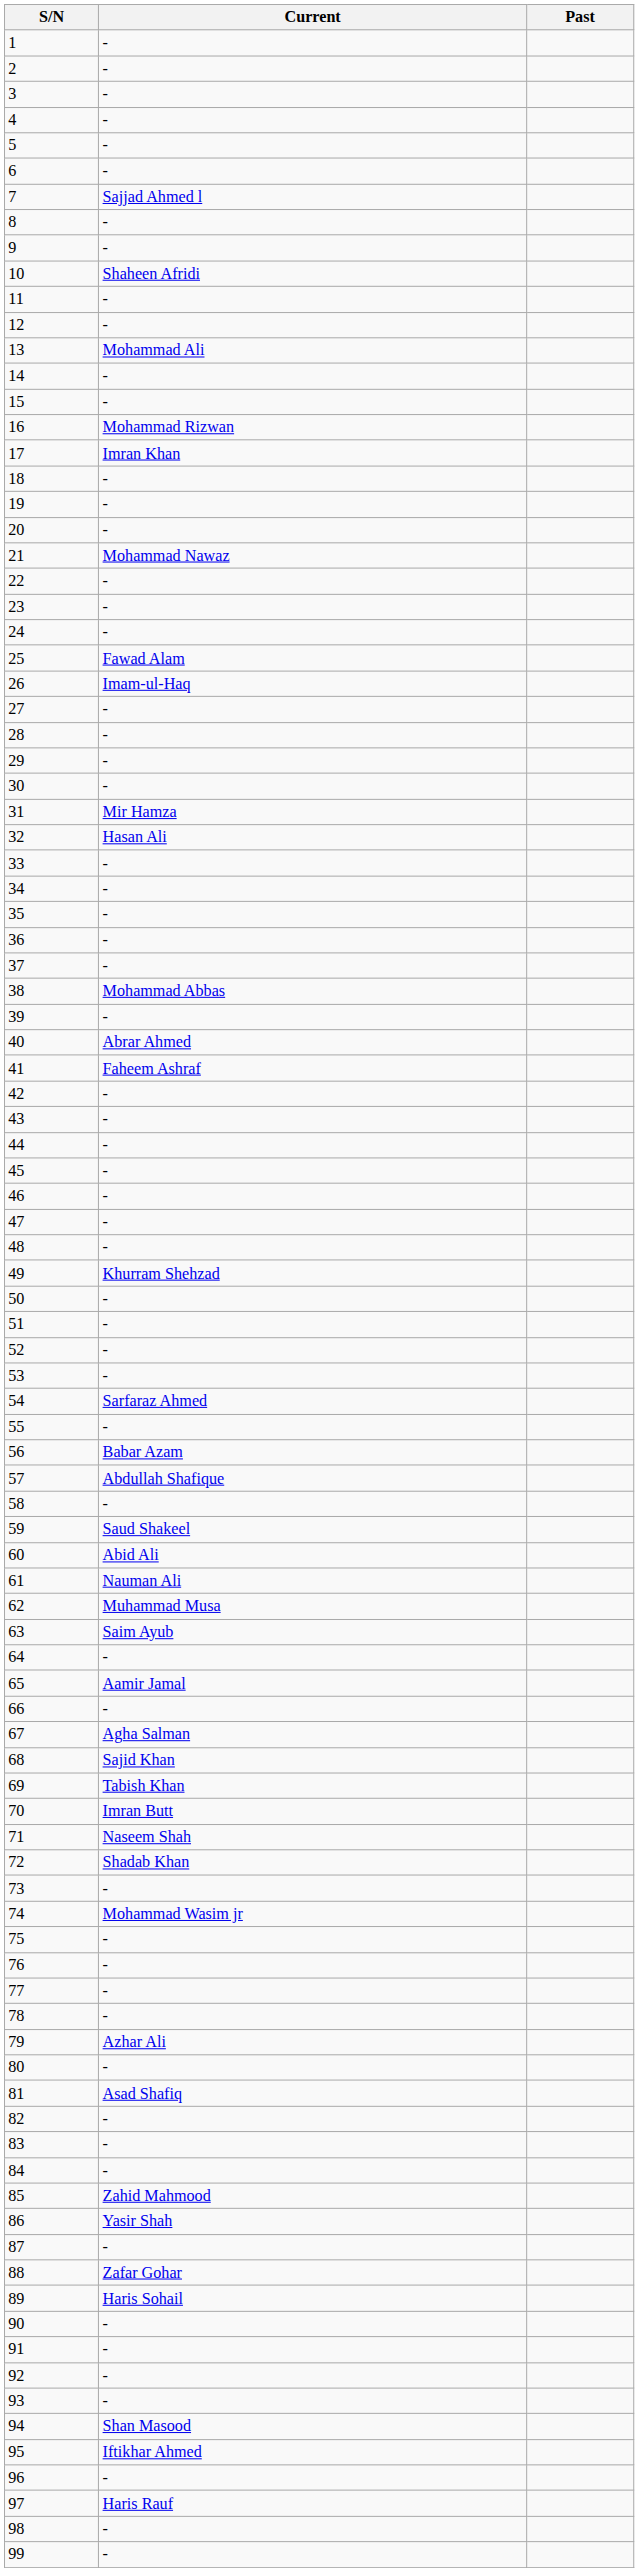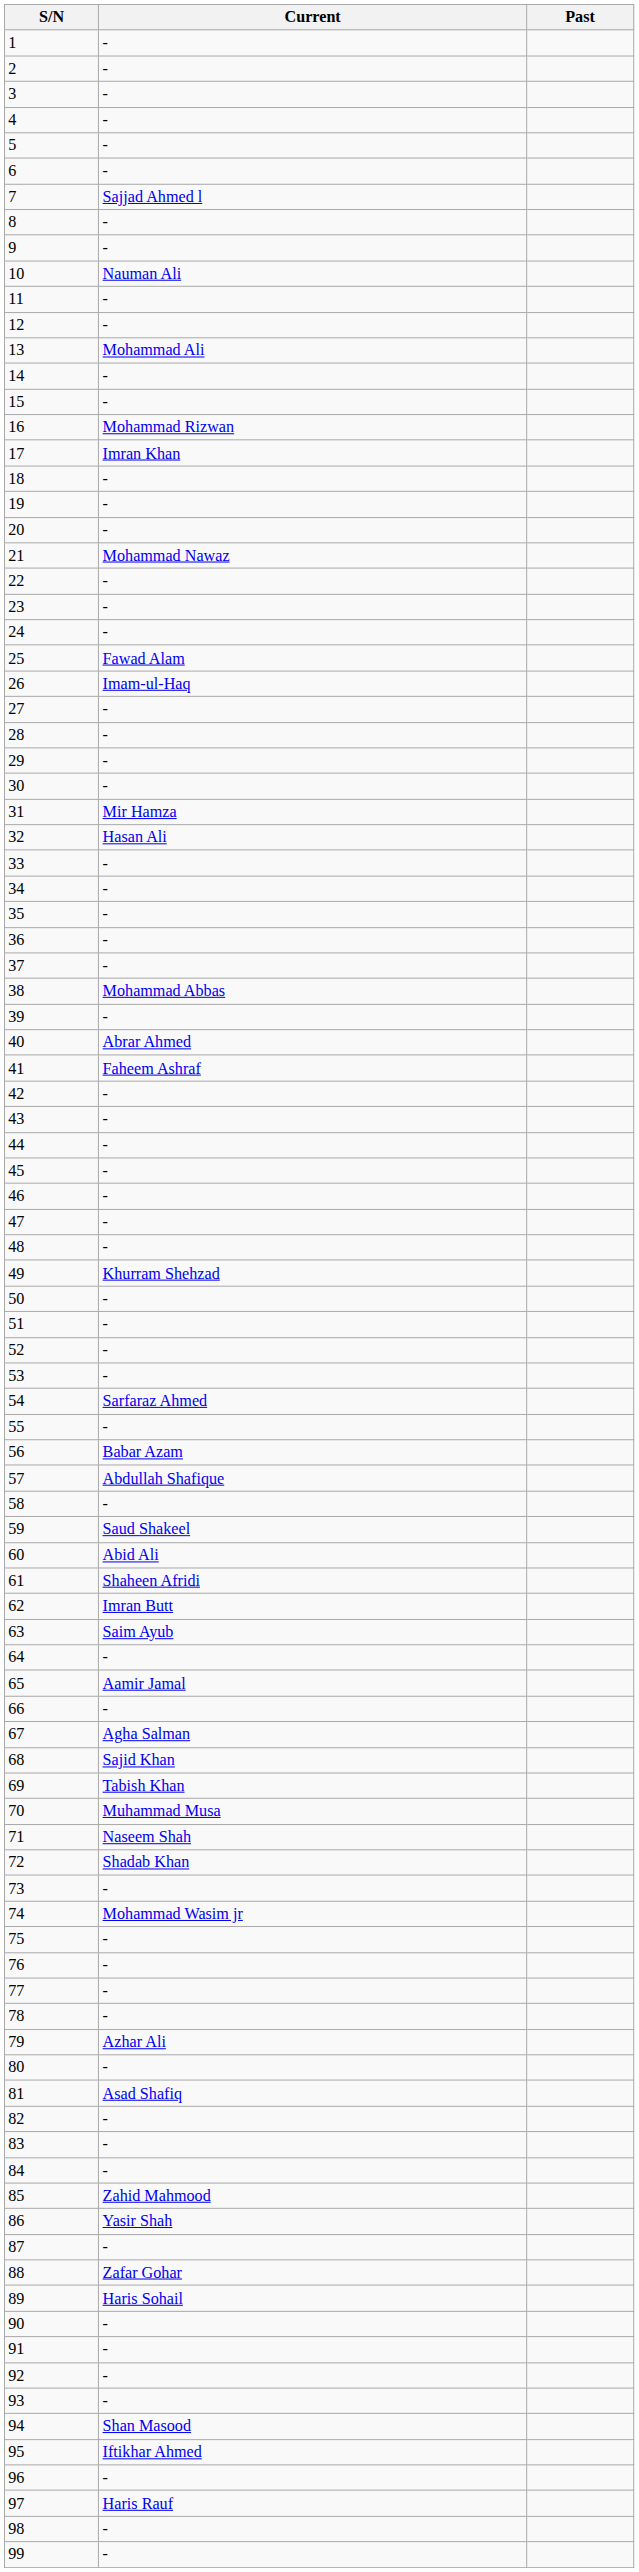10 | Current: Shaheen Afridi -> Nauman Ali
61 | Current: Nauman Ali -> Shaheen Afridi
62 | Current: Muhammad Musa -> Imran Butt
70 | Current: Imran Butt -> Muhammad Musa
